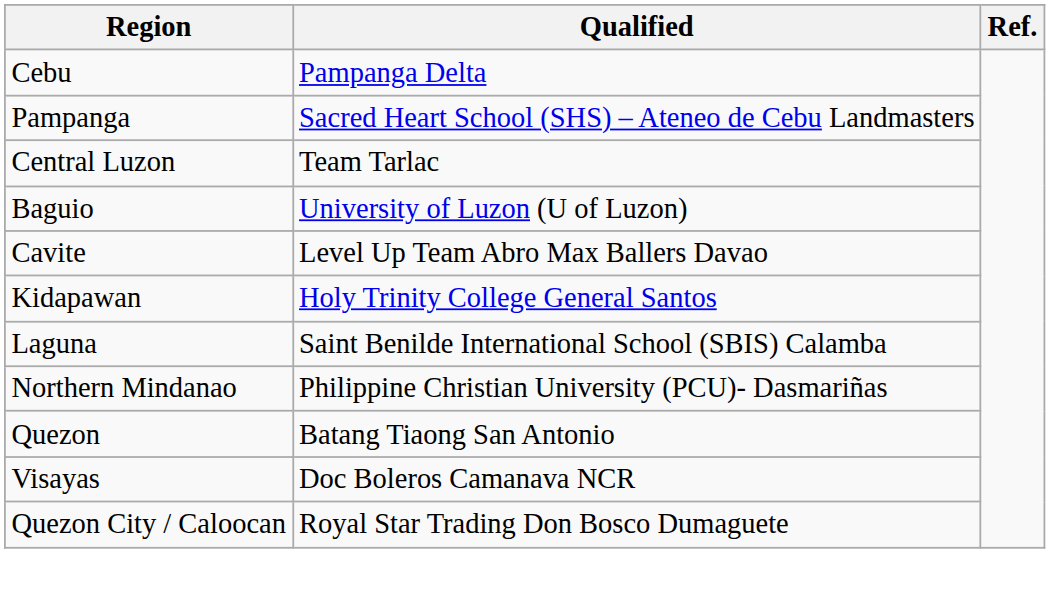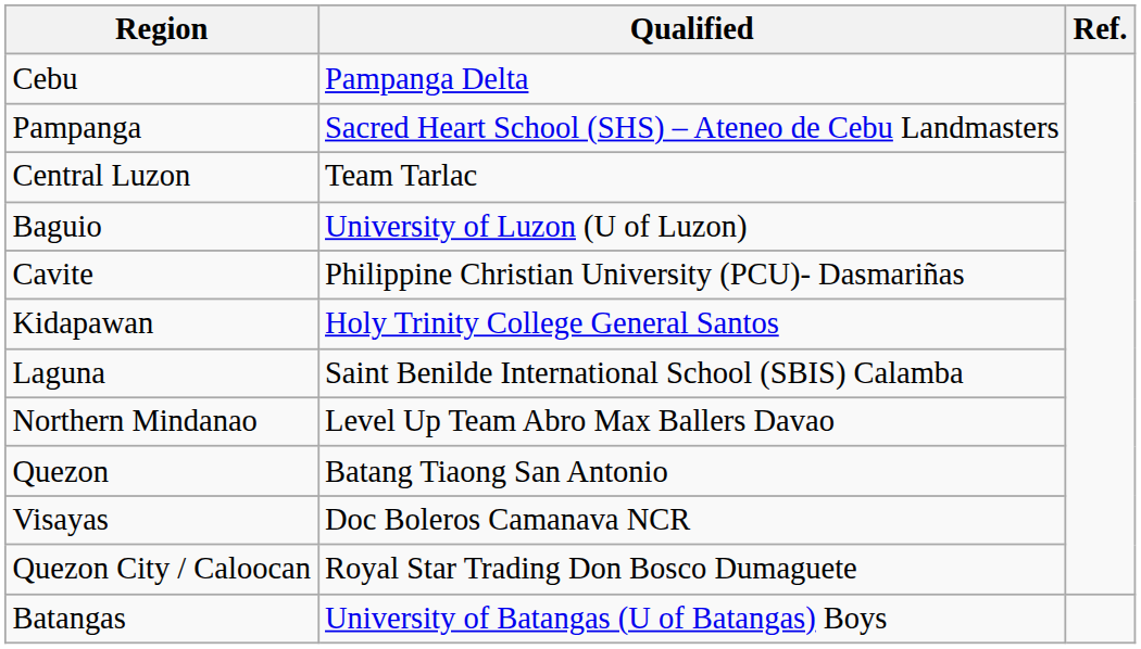Cavite | Qualified: Level Up Team Abro Max Ballers Davao -> Philippine Christian University (PCU)- Dasmariñas
Northern Mindanao | Qualified: Philippine Christian University (PCU)- Dasmariñas -> Level Up Team Abro Max Ballers Davao
+ row: Batangas | University of Batangas (U of Batangas) Boys
